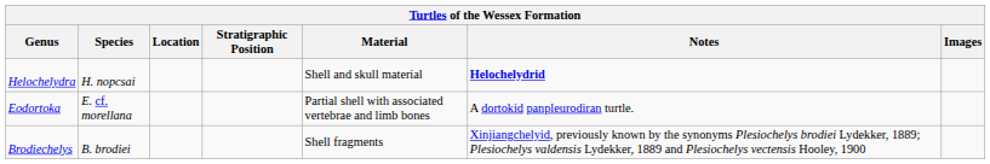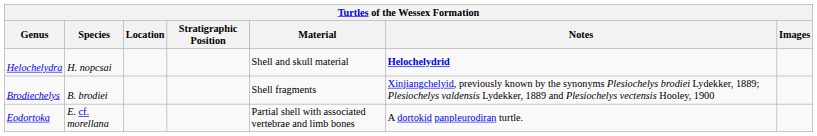rows swapped: Brodiechelys <-> Eodortoka
